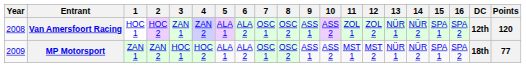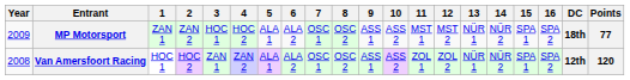rows swapped: Van Amersfoort Racing <-> MP Motorsport
